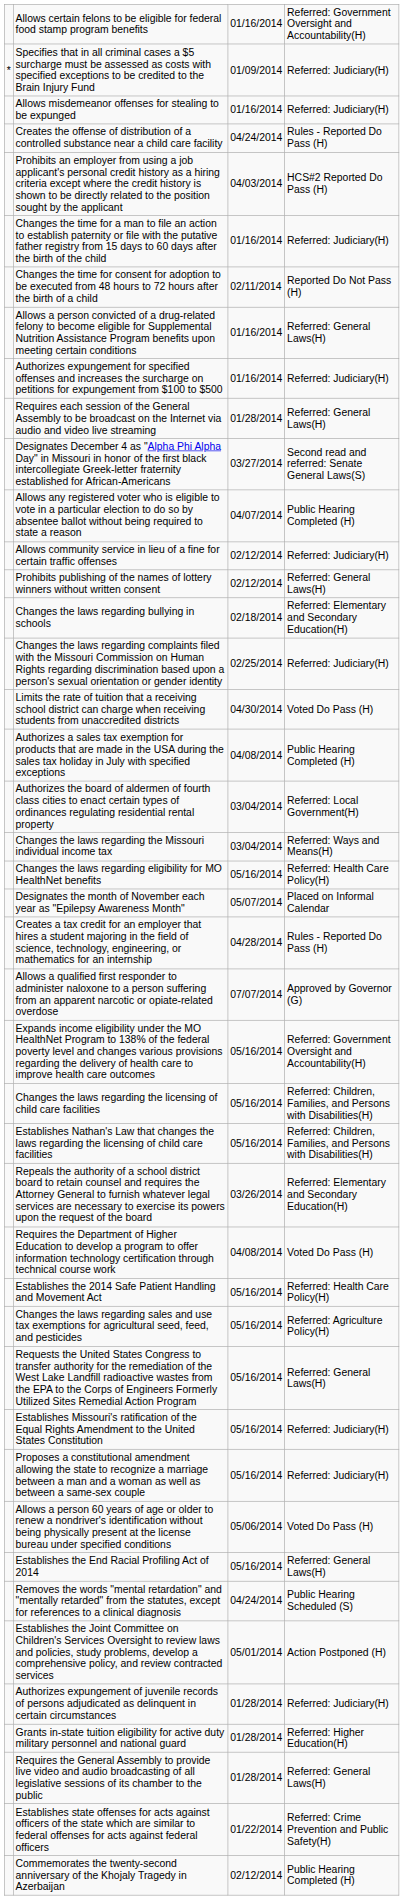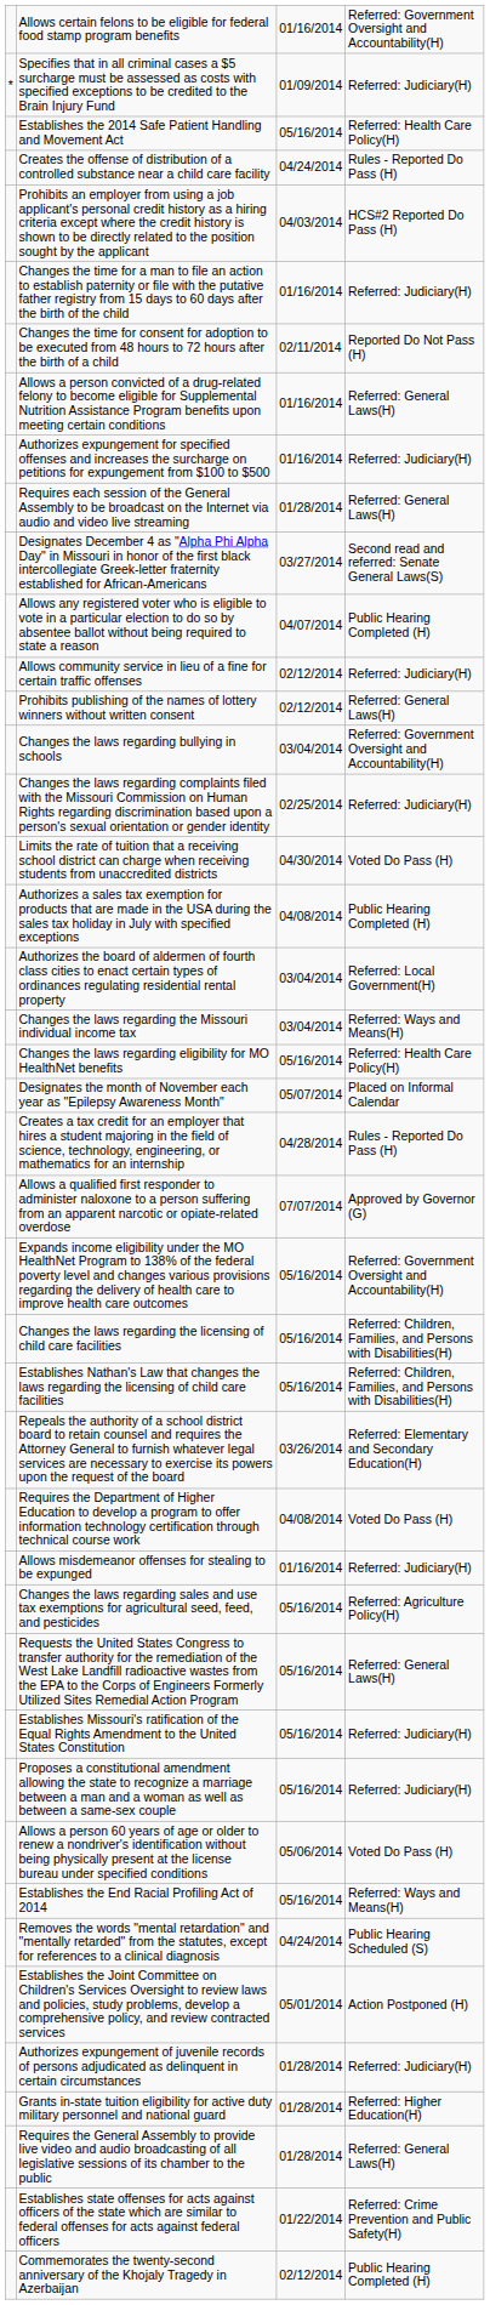rows swapped: Allows misdemeanor offenses for stealing to be expunged <-> Establishes the 2014 Safe Patient Handling and Movement Act
Changes the laws regarding bullying in schools | column 3: 02/18/2014 -> 03/04/2014
Changes the laws regarding bullying in schools | column 4: Referred: Elementary and Secondary Education(H) -> Referred: Government Oversight and Accountability(H)
Establishes the End Racial Profiling Act of 2014 | column 4: Referred: General Laws(H) -> Referred: Ways and Means(H)
